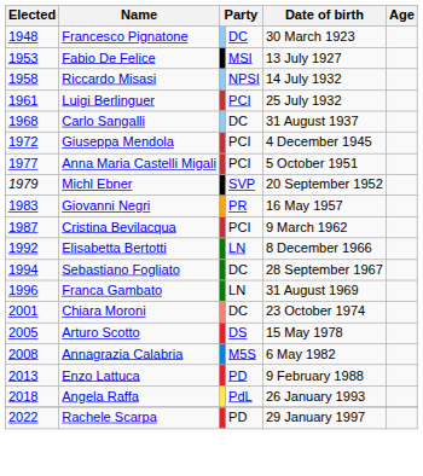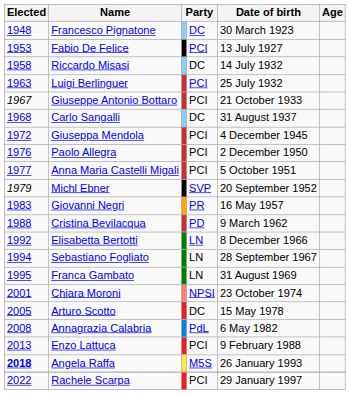Fabio De Felice | column 4: MSI -> PCI
Riccardo Misasi | column 4: NPSI -> DC
Luigi Berlinguer | Elected: 1961 -> 1963
+ row: 1967 | Giuseppe Antonio Bottaro | PCI | 21 October 1933
+ row: 1976 | Paolo Allegra | PCI | 2 December 1950
Cristina Bevilacqua | Elected: 1987 -> 1988
Cristina Bevilacqua | column 4: PCI -> PD
Sebastiano Fogliato | column 4: DC -> LN
Franca Gambato | Elected: 1996 -> 1995
Chiara Moroni | column 4: DC -> NPSI
Arturo Scotto | column 4: DS -> DC
Annagrazia Calabria | column 4: M5S -> PdL
Enzo Lattuca | column 4: PD -> PCI
Angela Raffa | Elected: normal -> bold
Angela Raffa | column 4: PdL -> M5S
Rachele Scarpa | column 4: PD -> PCI
